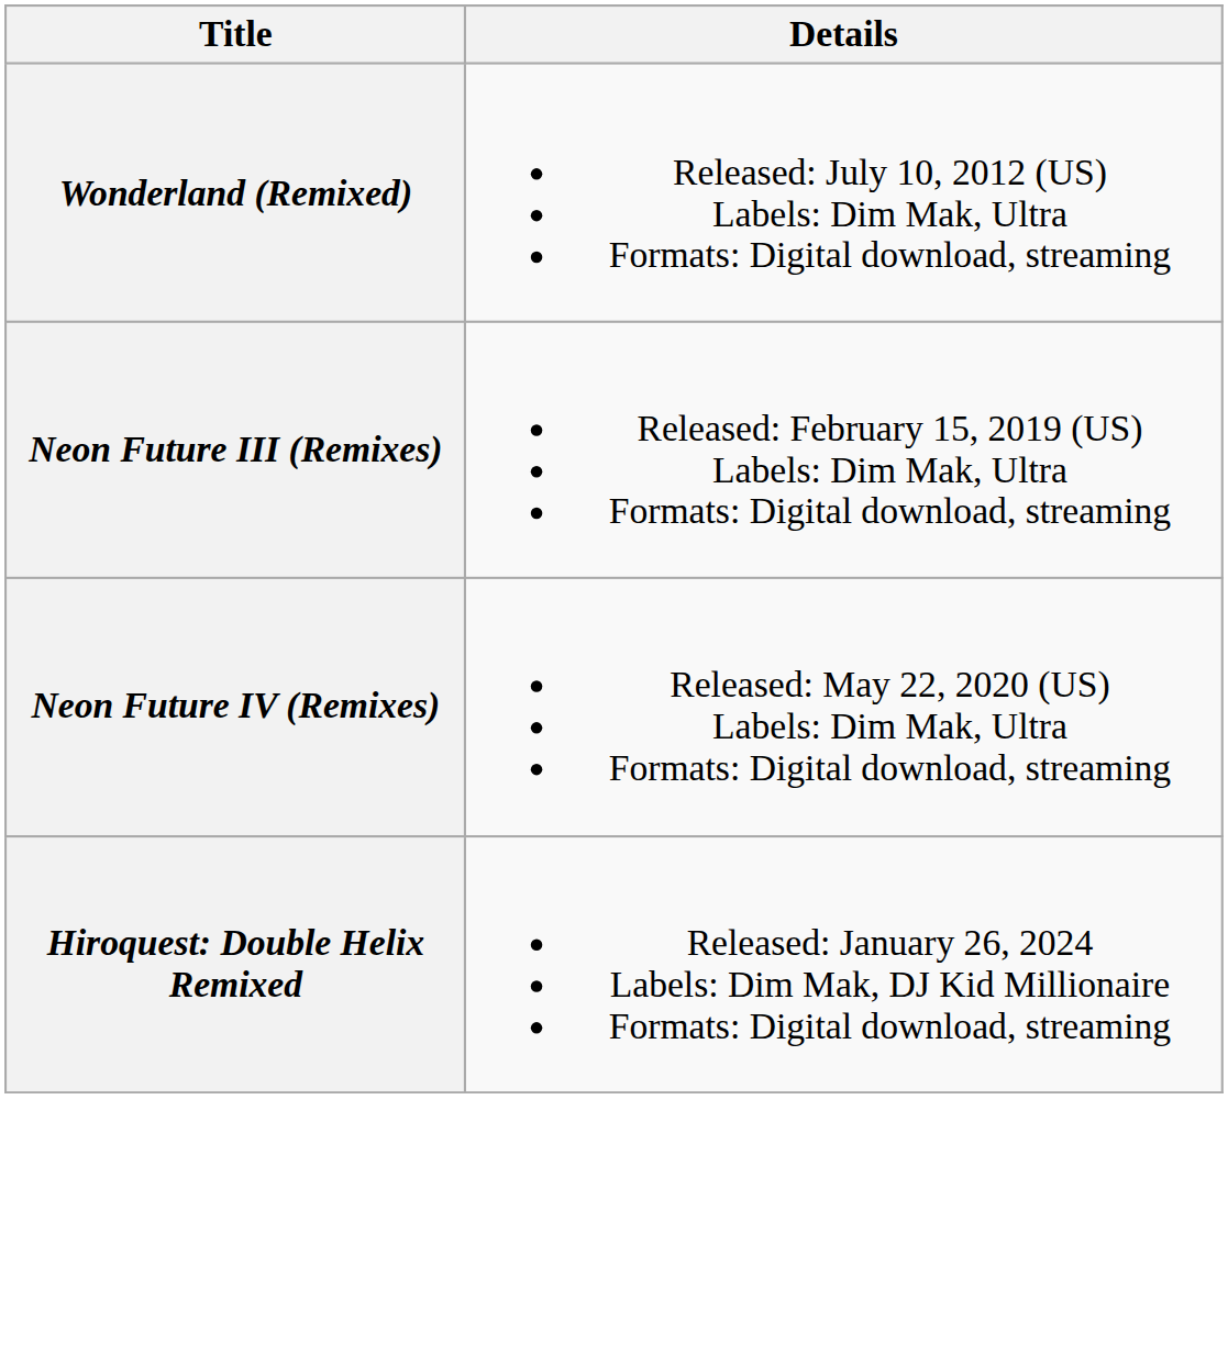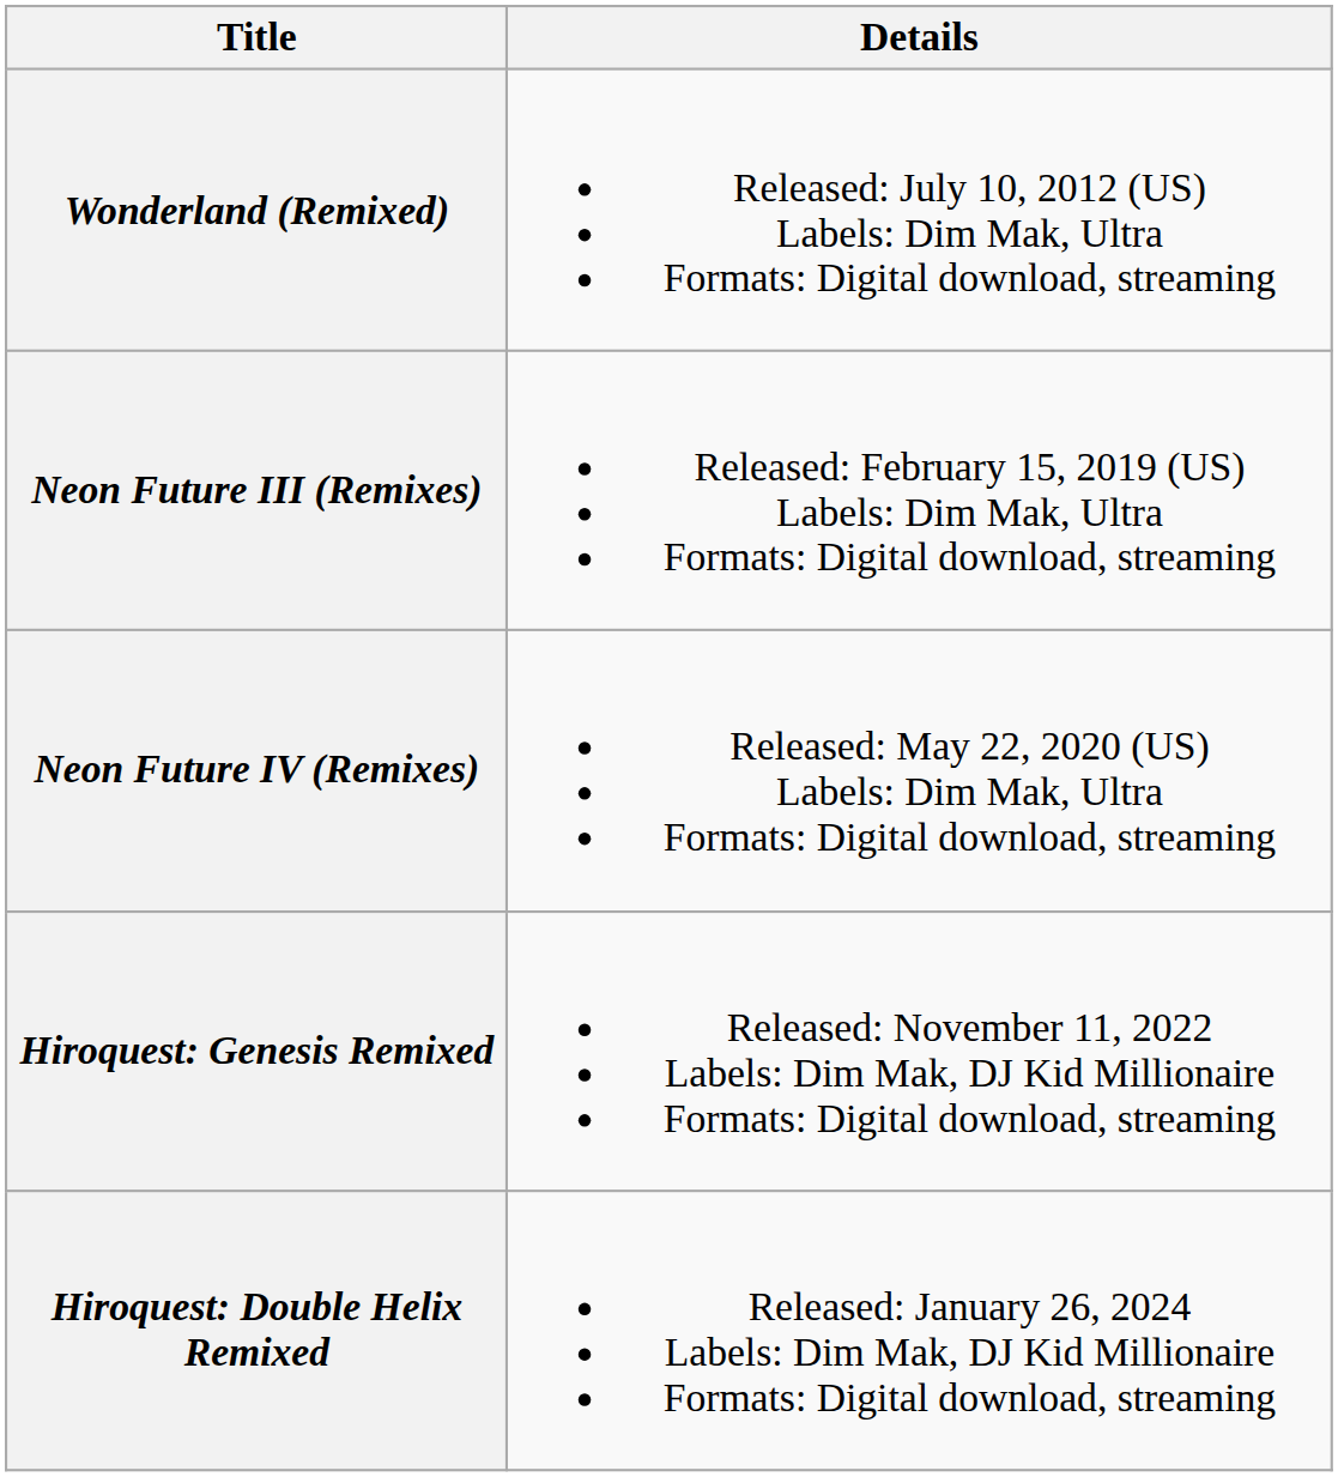+ row: Hiroquest: Genesis Remixed | Released: November 11, 2022 Labels: Dim Mak, DJ Kid Millionaire Formats: Digital download, streaming
